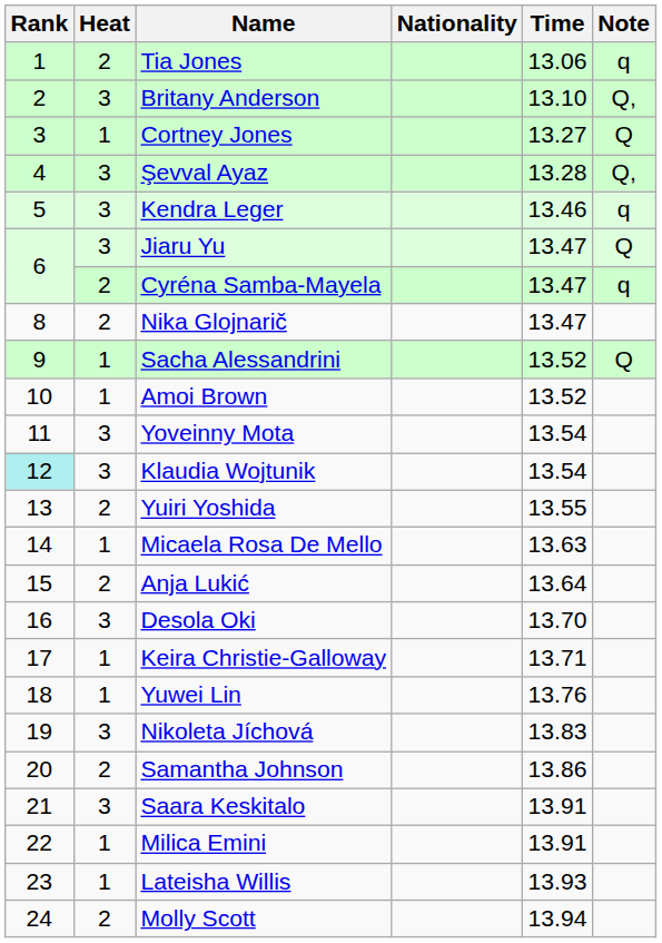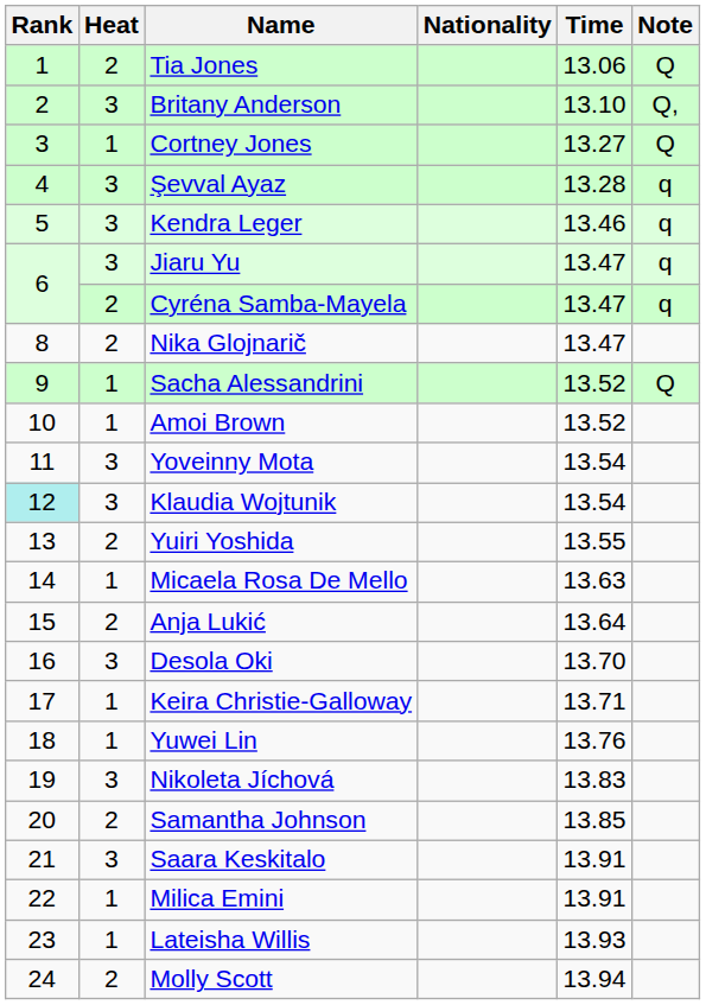Tia Jones | Note: q -> Q
Şevval Ayaz | Note: Q, -> q
Jiaru Yu | Note: Q -> q
Samantha Johnson | Time: 13.86 -> 13.85
